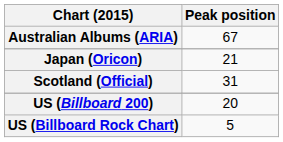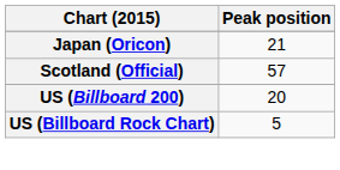- row: Australian Albums (ARIA) | 67
Scotland (Official) | Peak position: 31 -> 57
